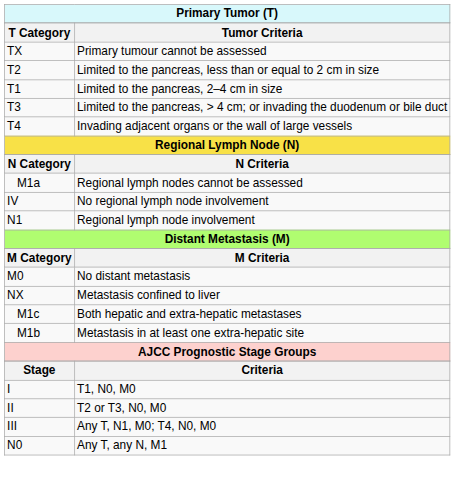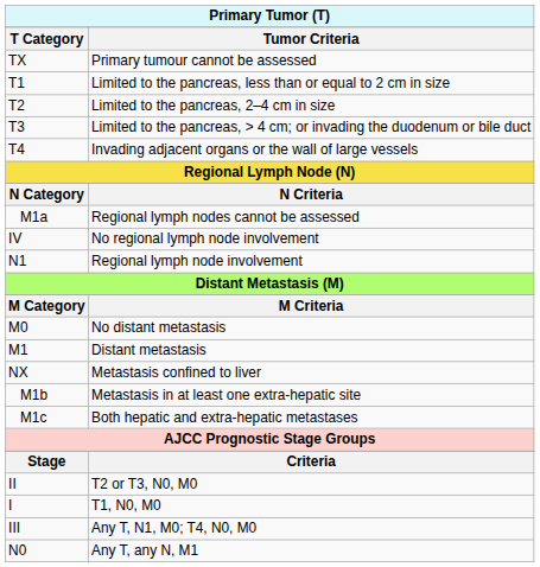Limited to the pancreas, less than or equal to 2 cm in size | T Category: T2 -> T1
Limited to the pancreas, 2–4 cm in size | T Category: T1 -> T2
+ row: M1 | Distant metastasis
rows swapped: Metastasis in at least one extra-hepatic site <-> Both hepatic and extra-hepatic metastases
rows swapped: T1, N0, M0 <-> T2 or T3, N0, M0
